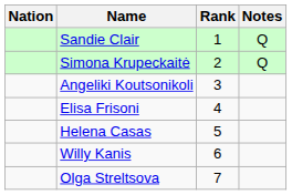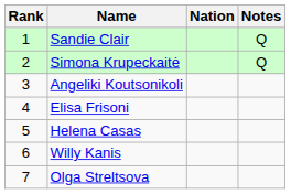columns swapped: Rank <-> Nation
